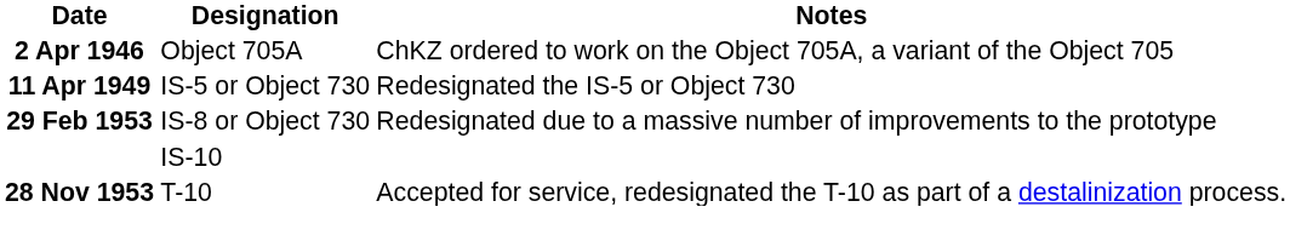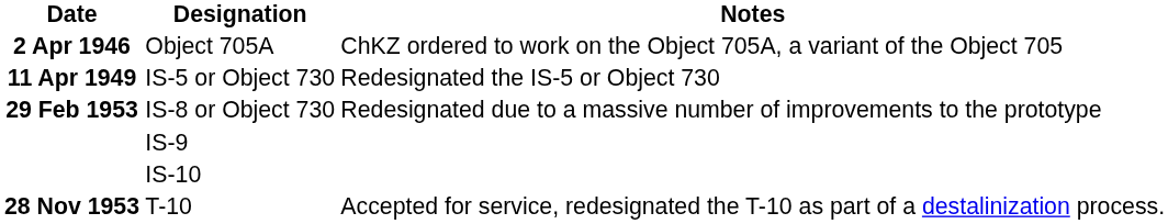+ row: IS-9
